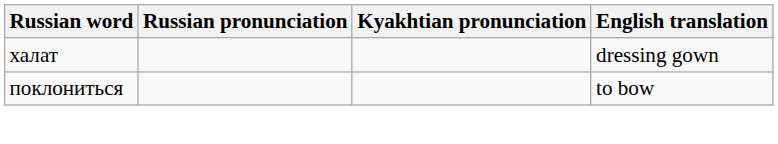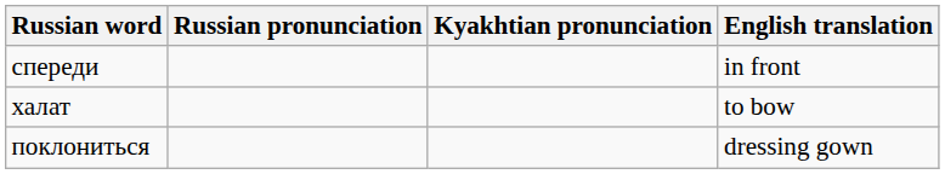+ row: спереди | in front
халат | English translation: dressing gown -> to bow
поклониться | English translation: to bow -> dressing gown
